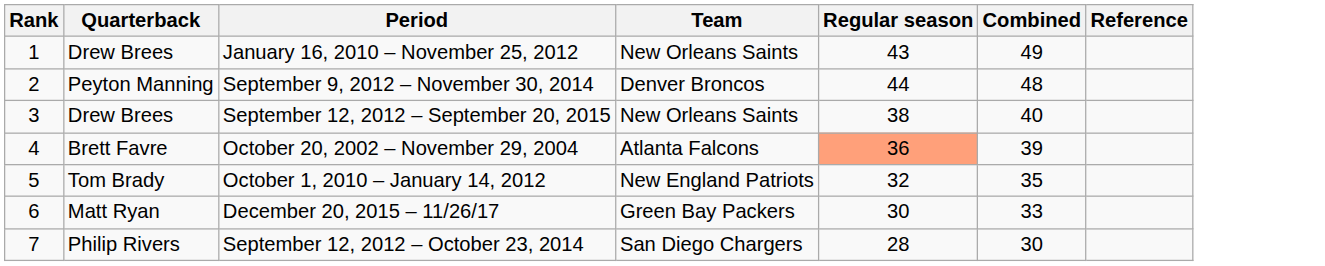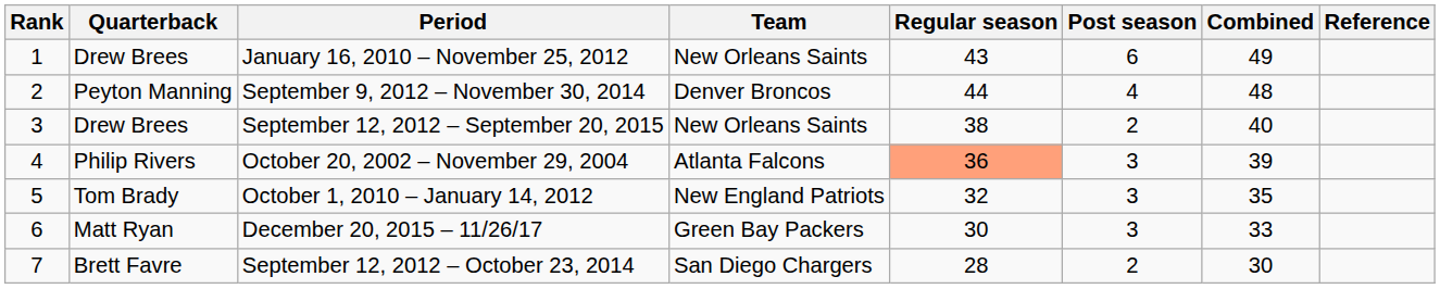+ column: Post season | 6 | 4 | 2 | 3 | 3 | 3 | 2
October 20, 2002 – November 29, 2004 | Quarterback: Brett Favre -> Philip Rivers
September 12, 2012 – October 23, 2014 | Quarterback: Philip Rivers -> Brett Favre
